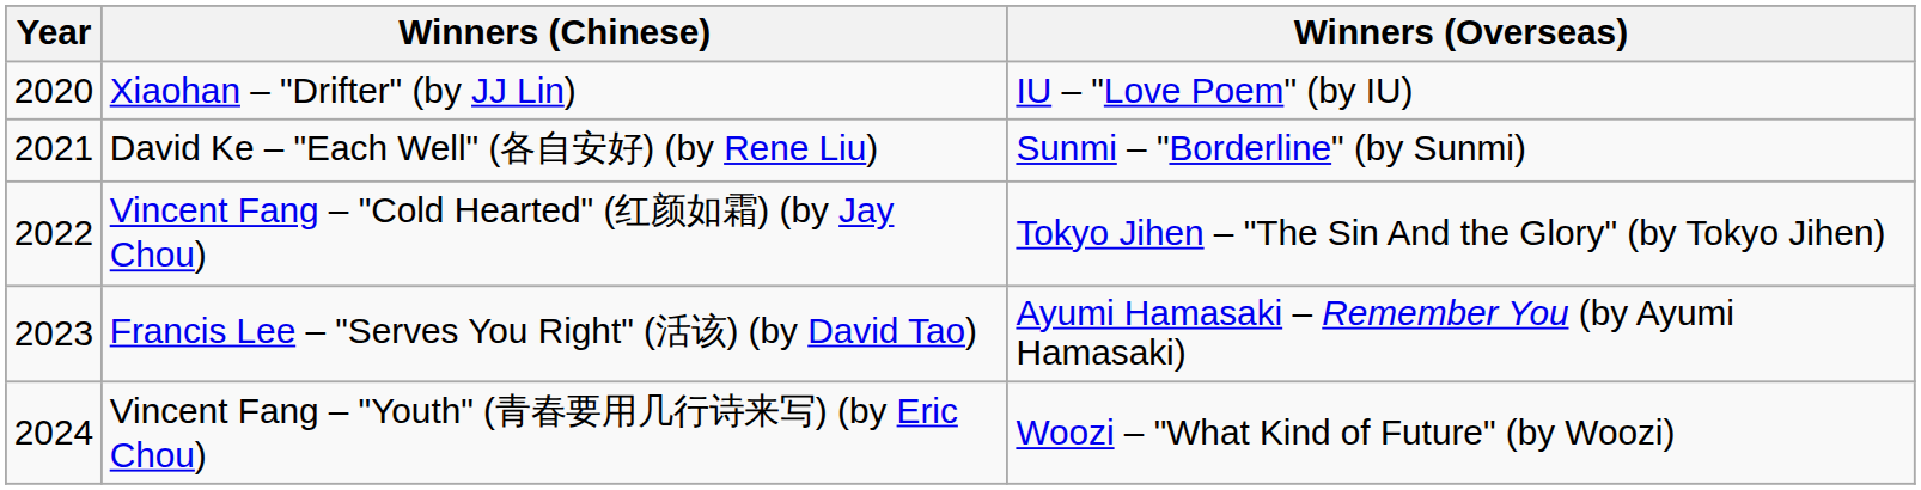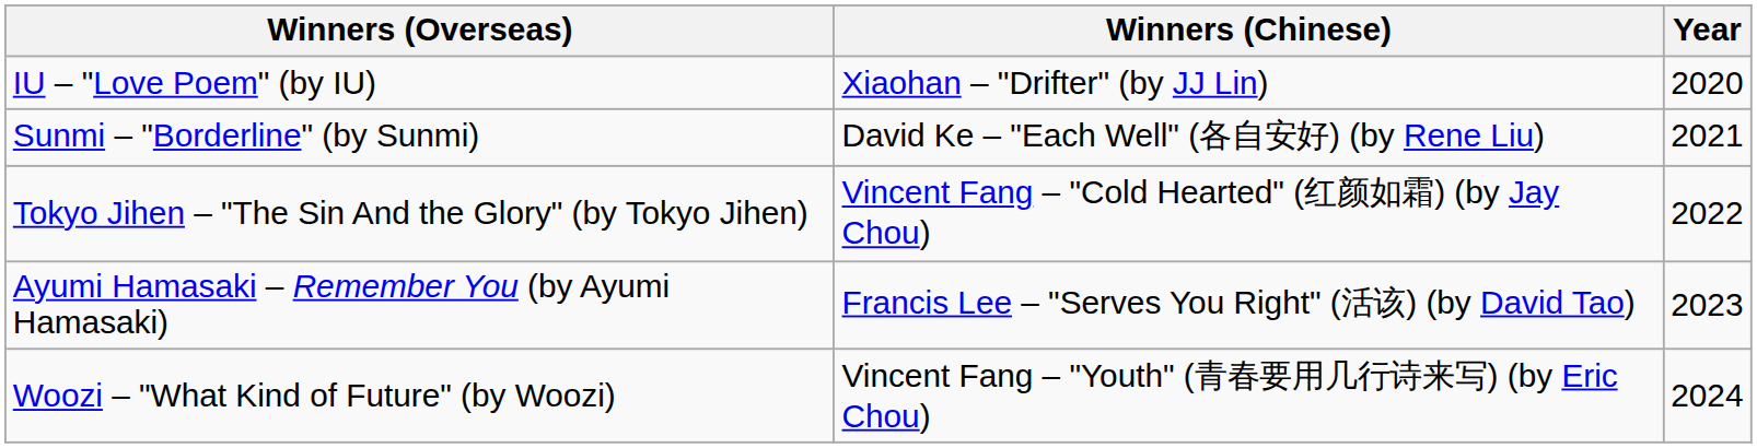columns swapped: Year <-> Winners (Overseas)
